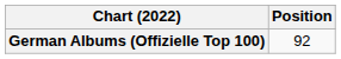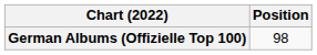German Albums (Offizielle Top 100) | Position: 92 -> 98
